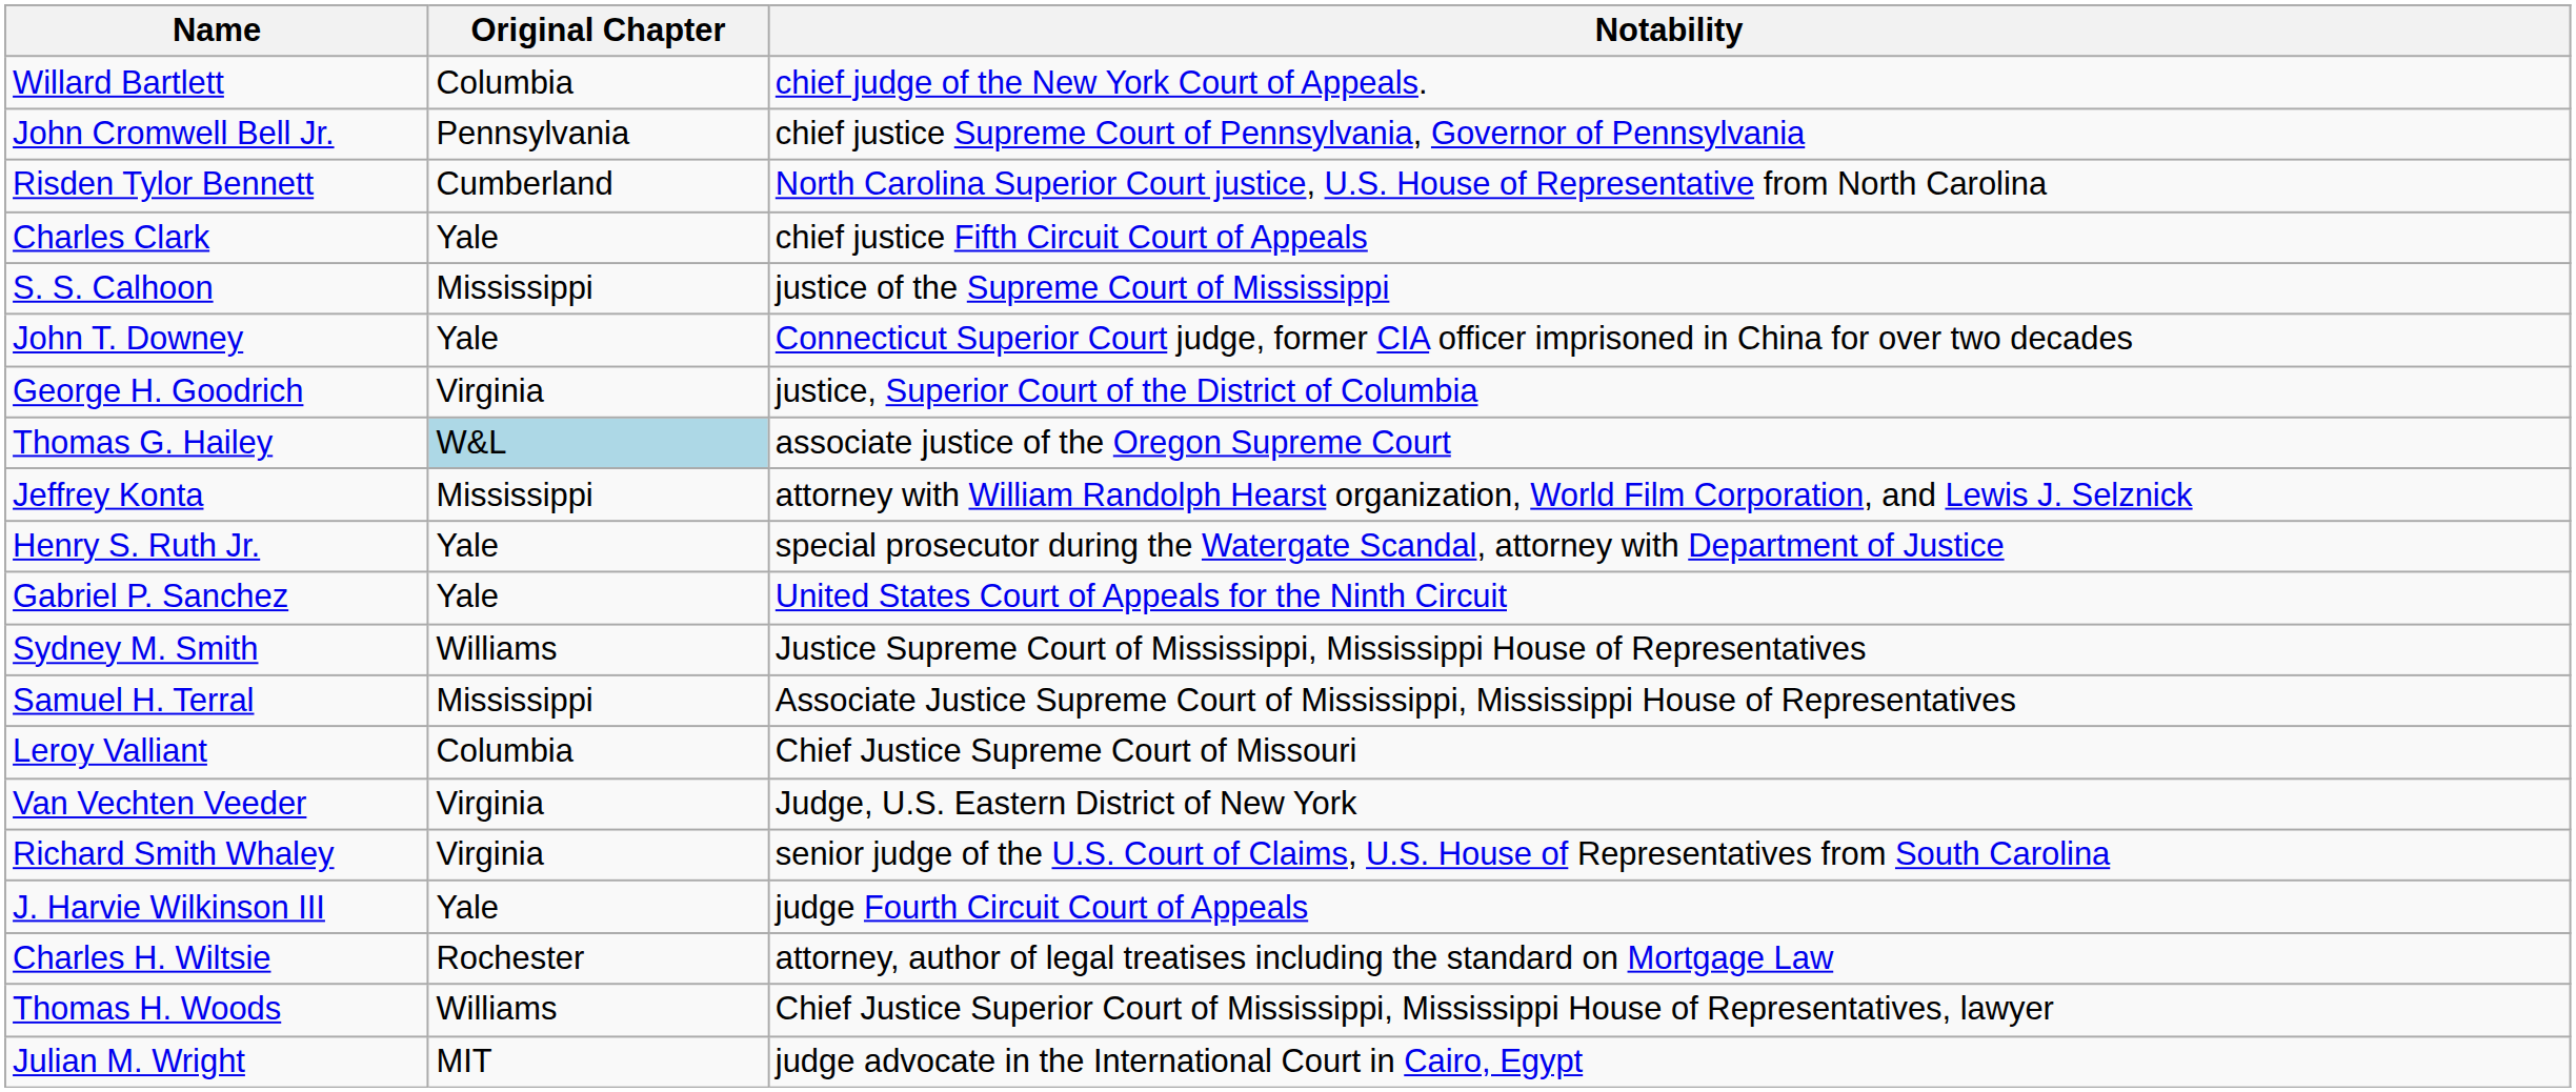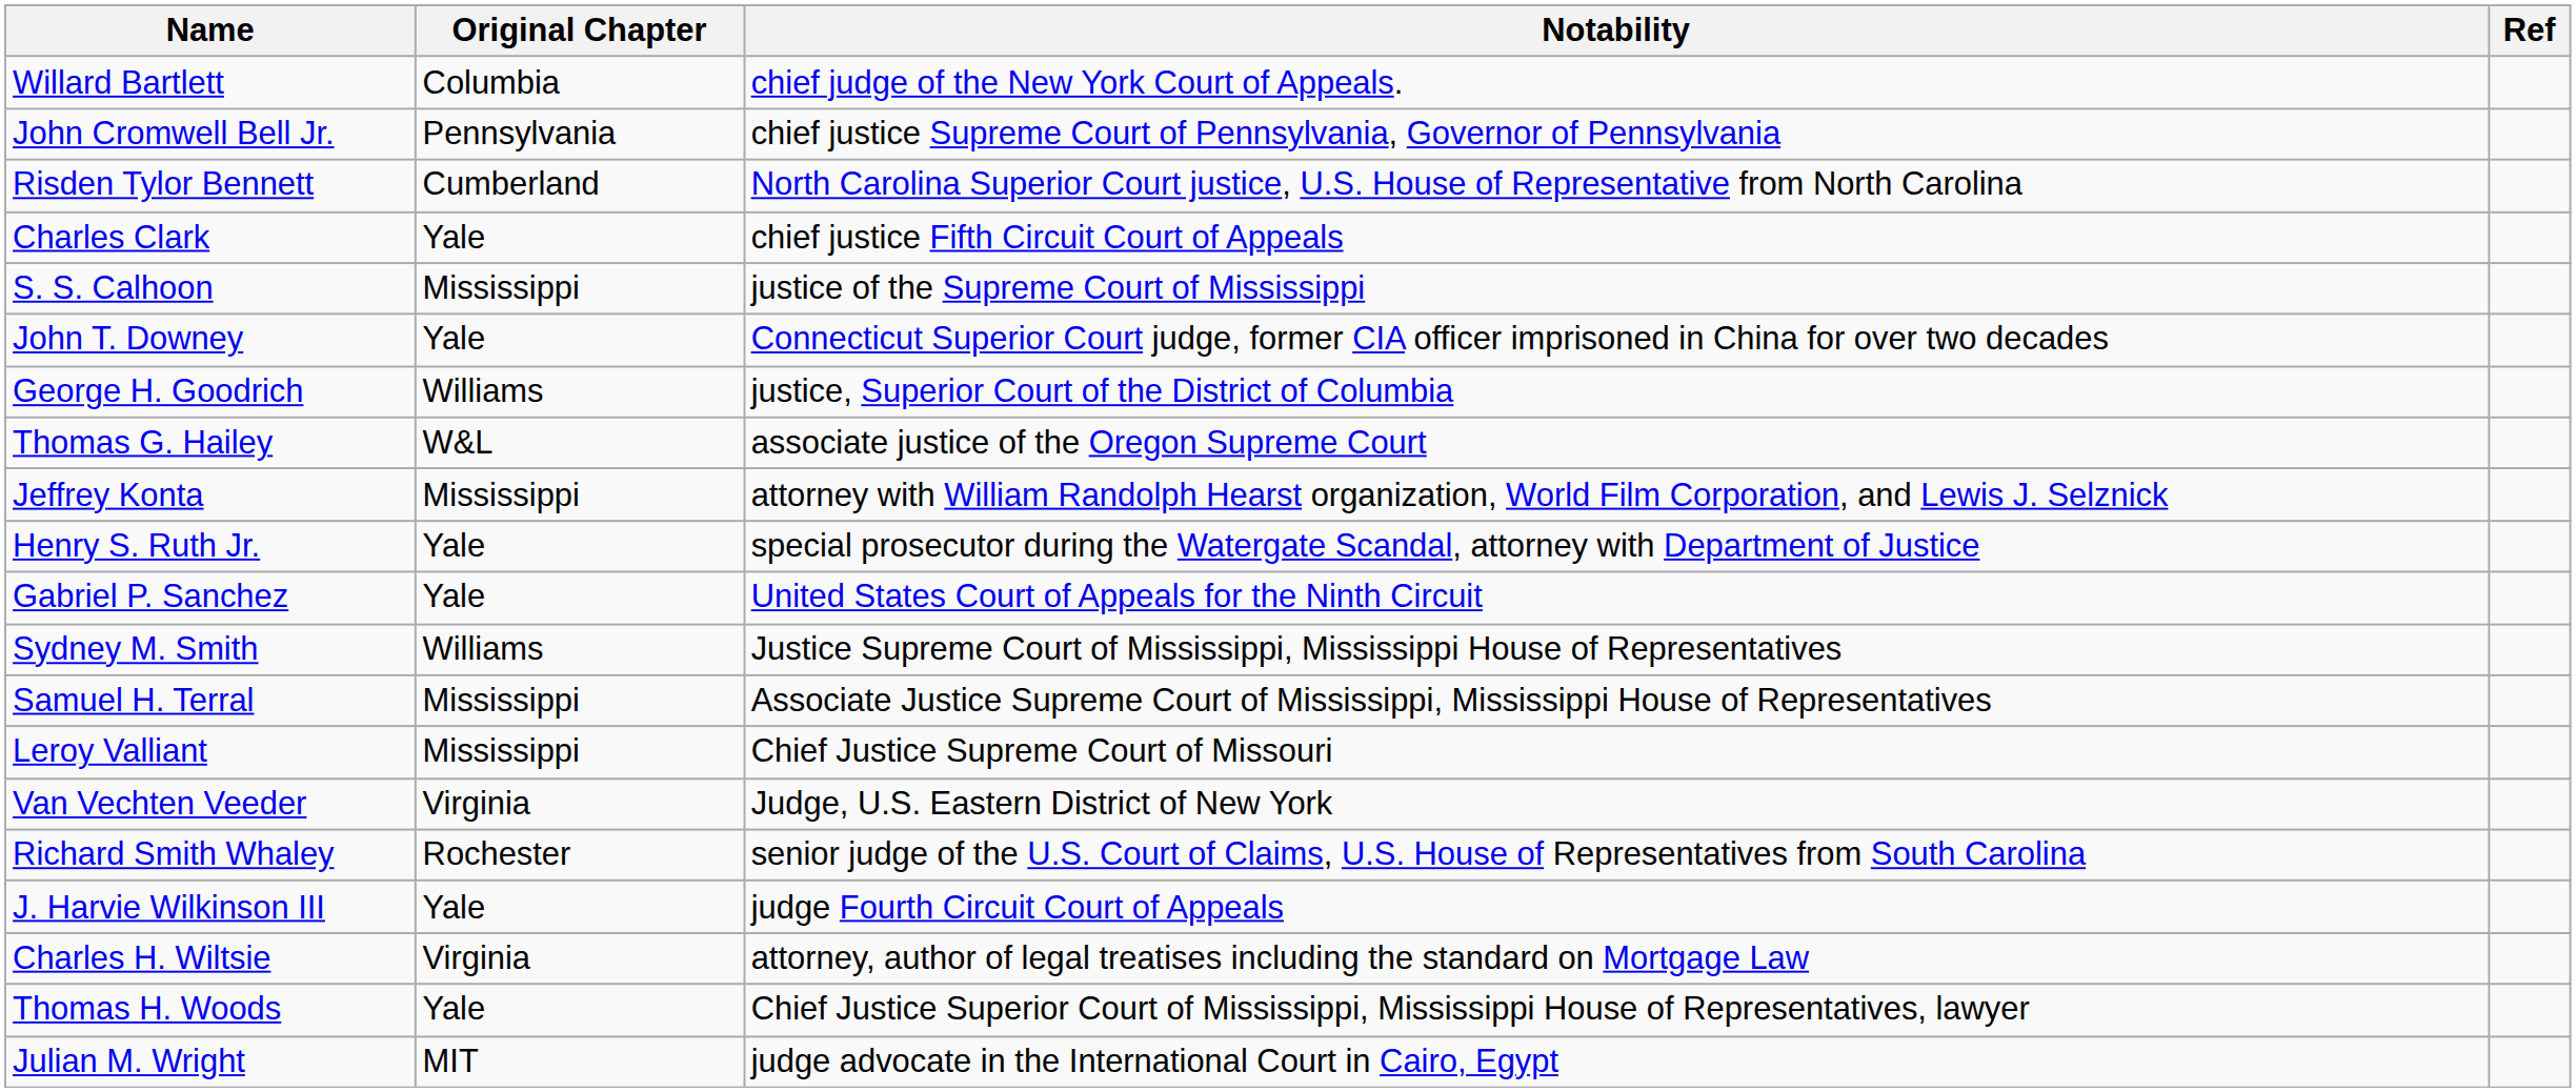+ column: Ref
George H. Goodrich | Original Chapter: Virginia -> Williams
Thomas G. Hailey | Original Chapter: lightblue background -> no background
Leroy Valliant | Original Chapter: Columbia -> Mississippi
Richard Smith Whaley | Original Chapter: Virginia -> Rochester
Charles H. Wiltsie | Original Chapter: Rochester -> Virginia
Thomas H. Woods | Original Chapter: Williams -> Yale
